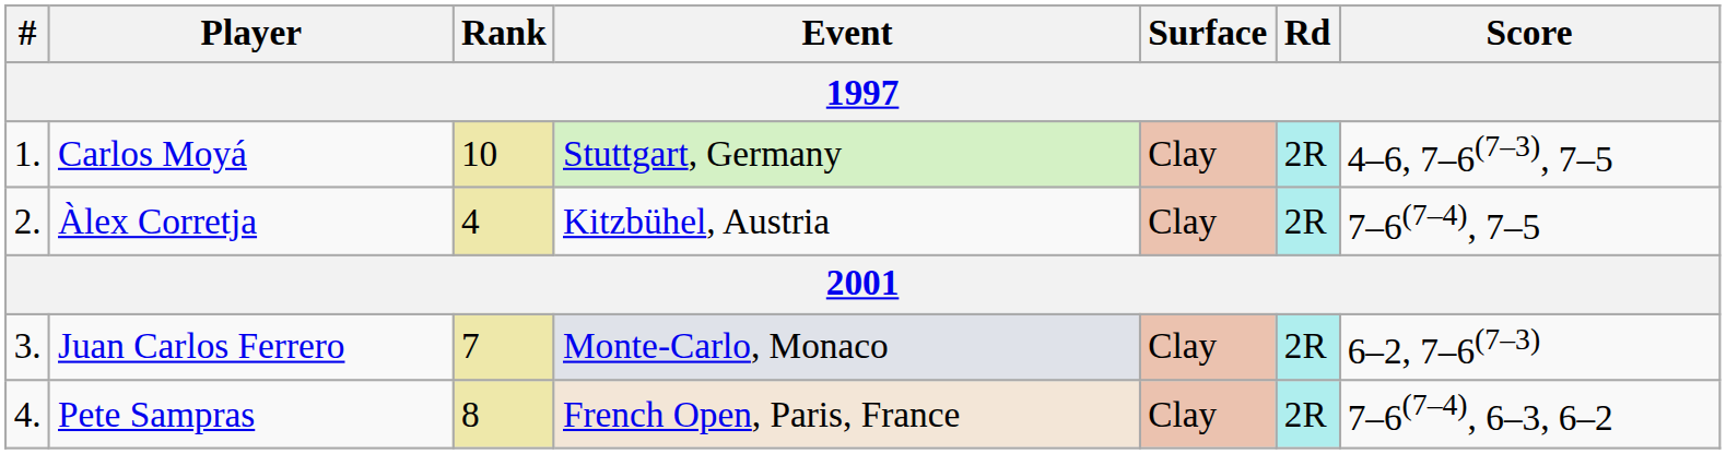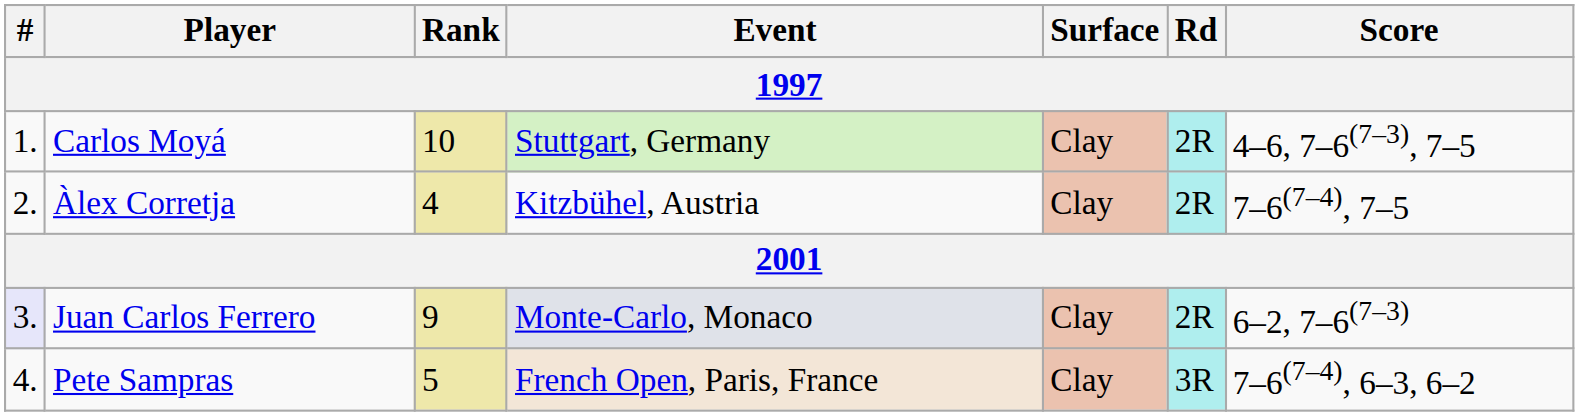Juan Carlos Ferrero | #: no background -> lavender background
Juan Carlos Ferrero | Rank: 7 -> 9
Pete Sampras | Rank: 8 -> 5
Pete Sampras | Rd: 2R -> 3R
